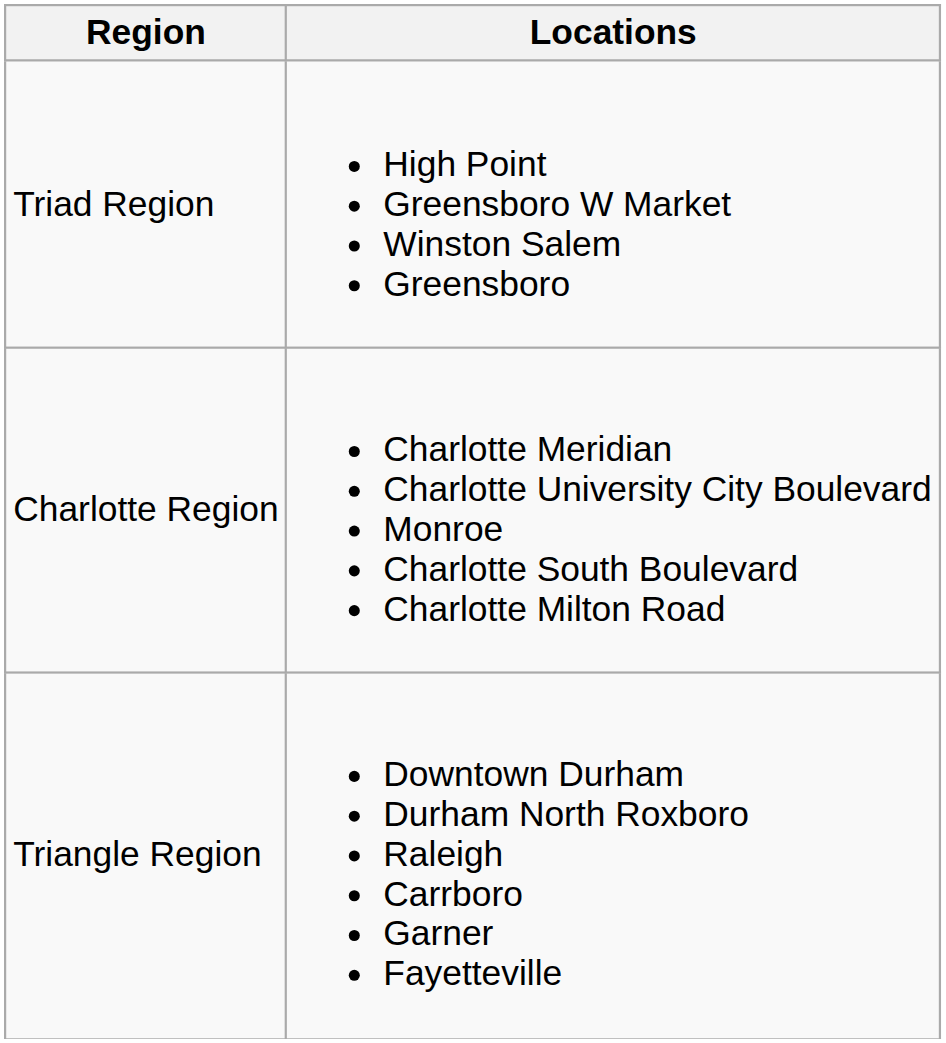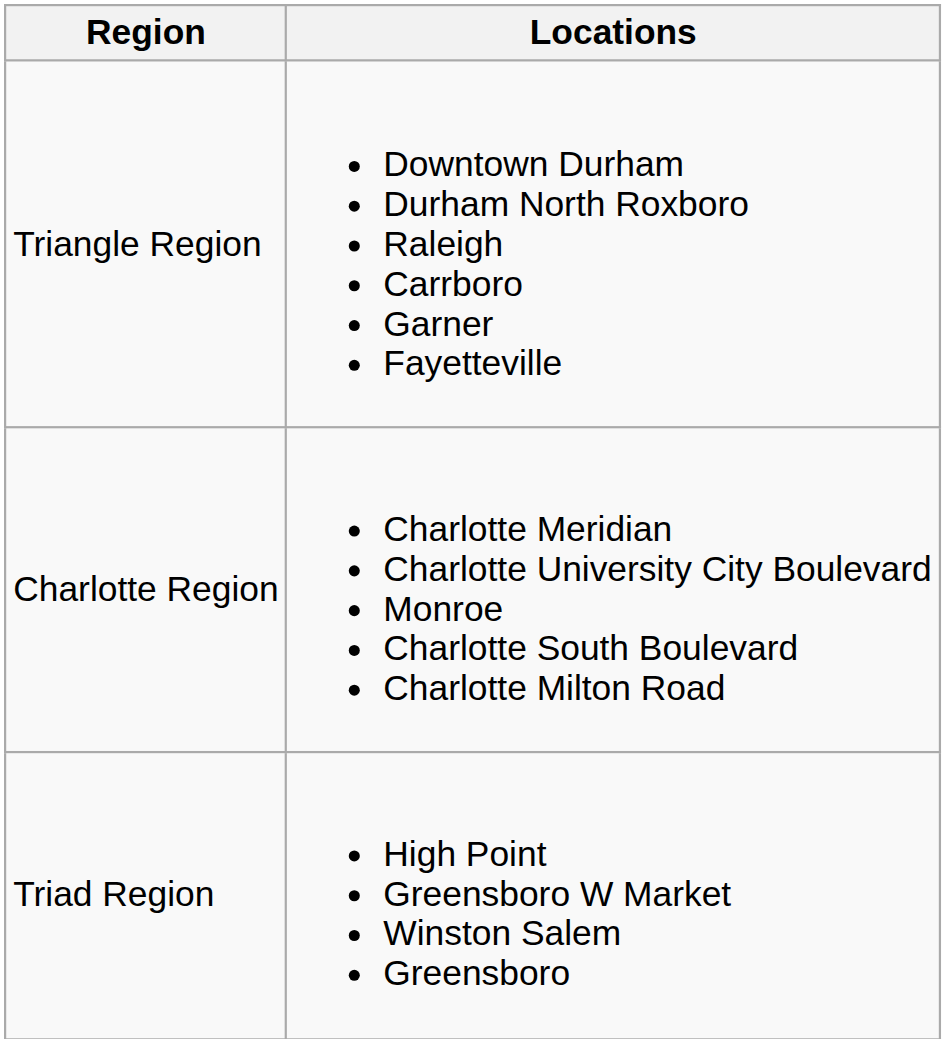rows swapped: Triangle Region <-> Triad Region
